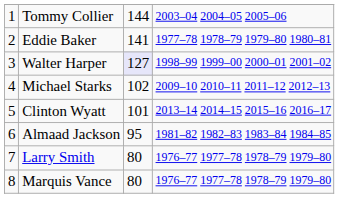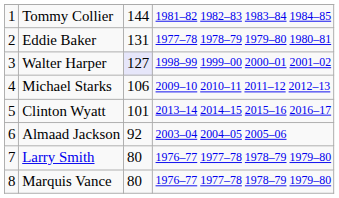Tommy Collier | column 4: 2003–04 2004–05 2005–06 -> 1981–82 1982–83 1983–84 1984–85
Eddie Baker | column 3: 141 -> 131
Michael Starks | column 3: 102 -> 106
Almaad Jackson | column 3: 95 -> 92
Almaad Jackson | column 4: 1981–82 1982–83 1983–84 1984–85 -> 2003–04 2004–05 2005–06
